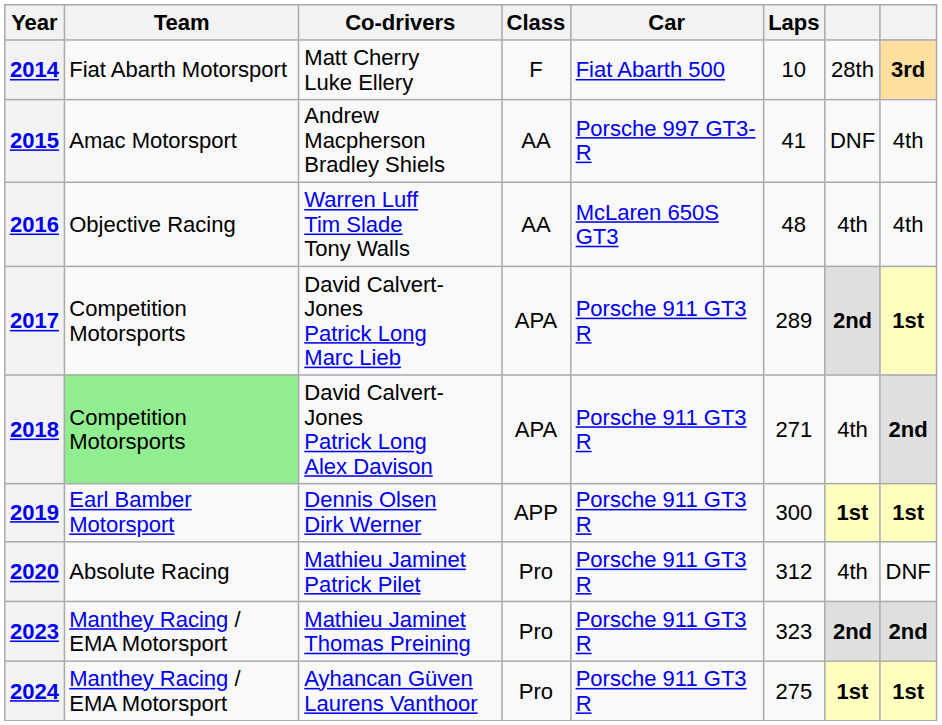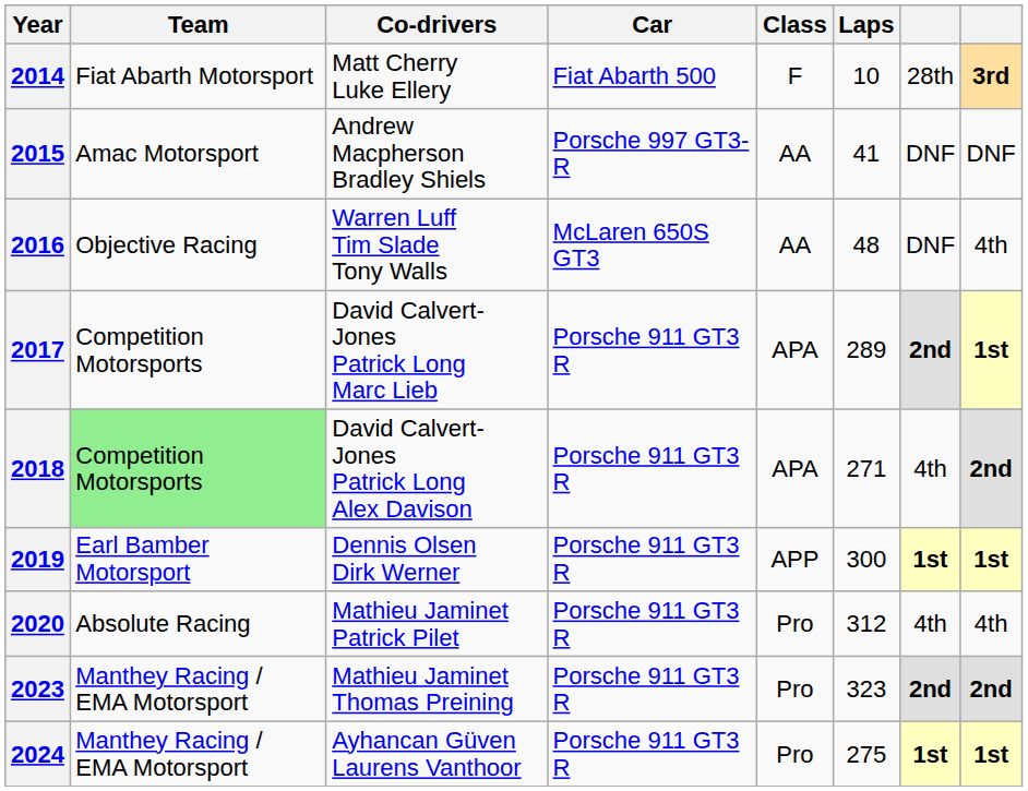columns swapped: Car <-> Class
2015 | column 8: 4th -> DNF
2016 | column 7: 4th -> DNF
2020 | column 8: DNF -> 4th
